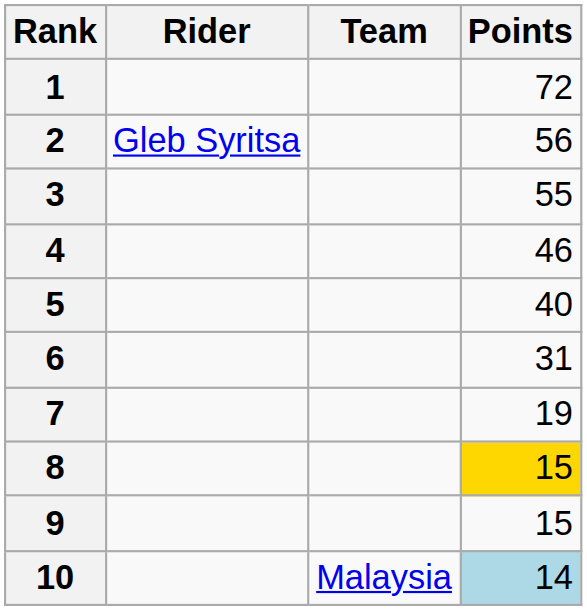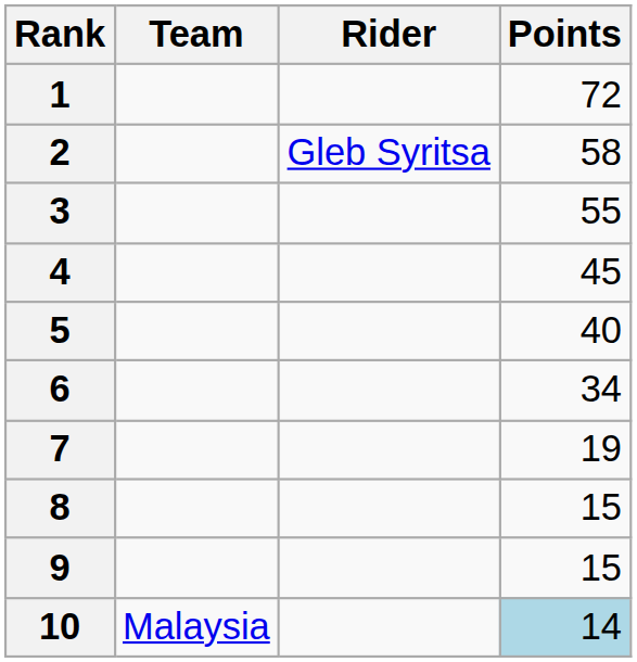columns swapped: Rider <-> Team
2 | Points: 56 -> 58
4 | Points: 46 -> 45
6 | Points: 31 -> 34
8 | Points: gold background -> no background
